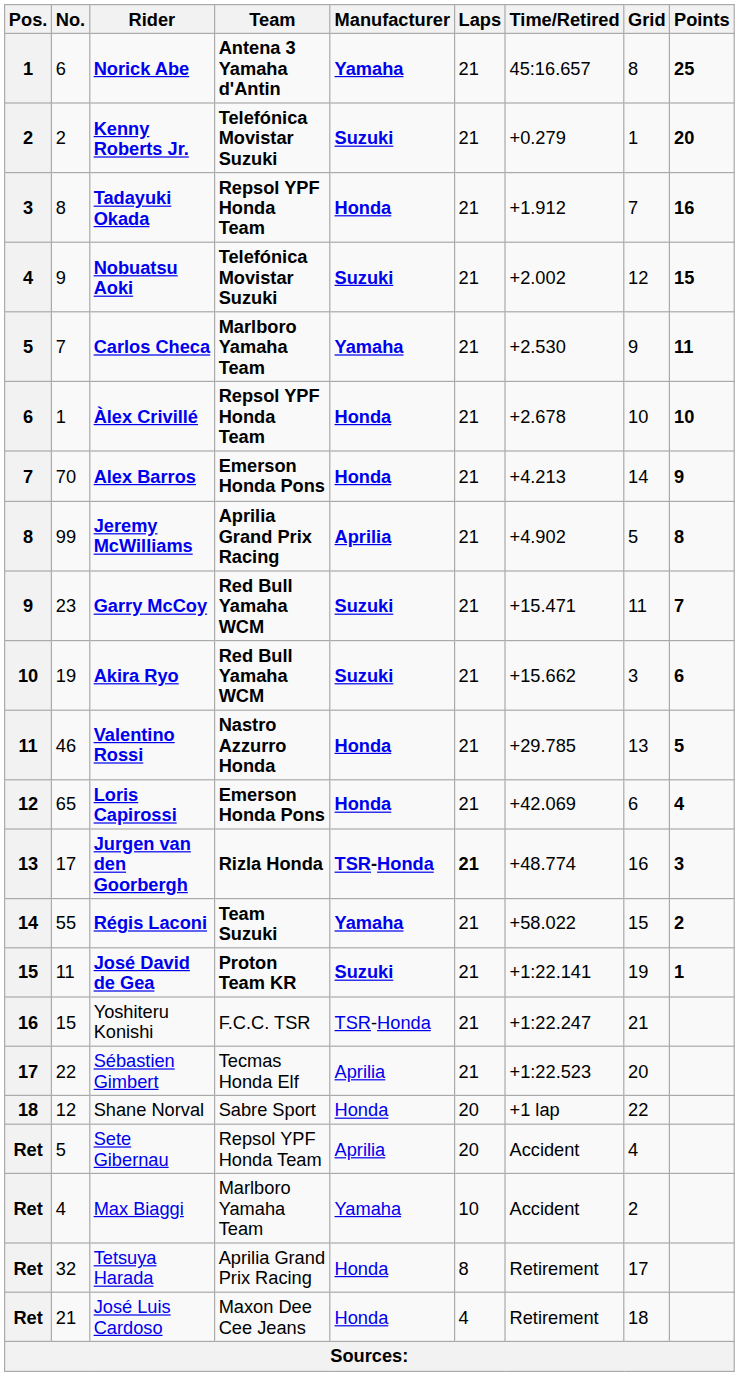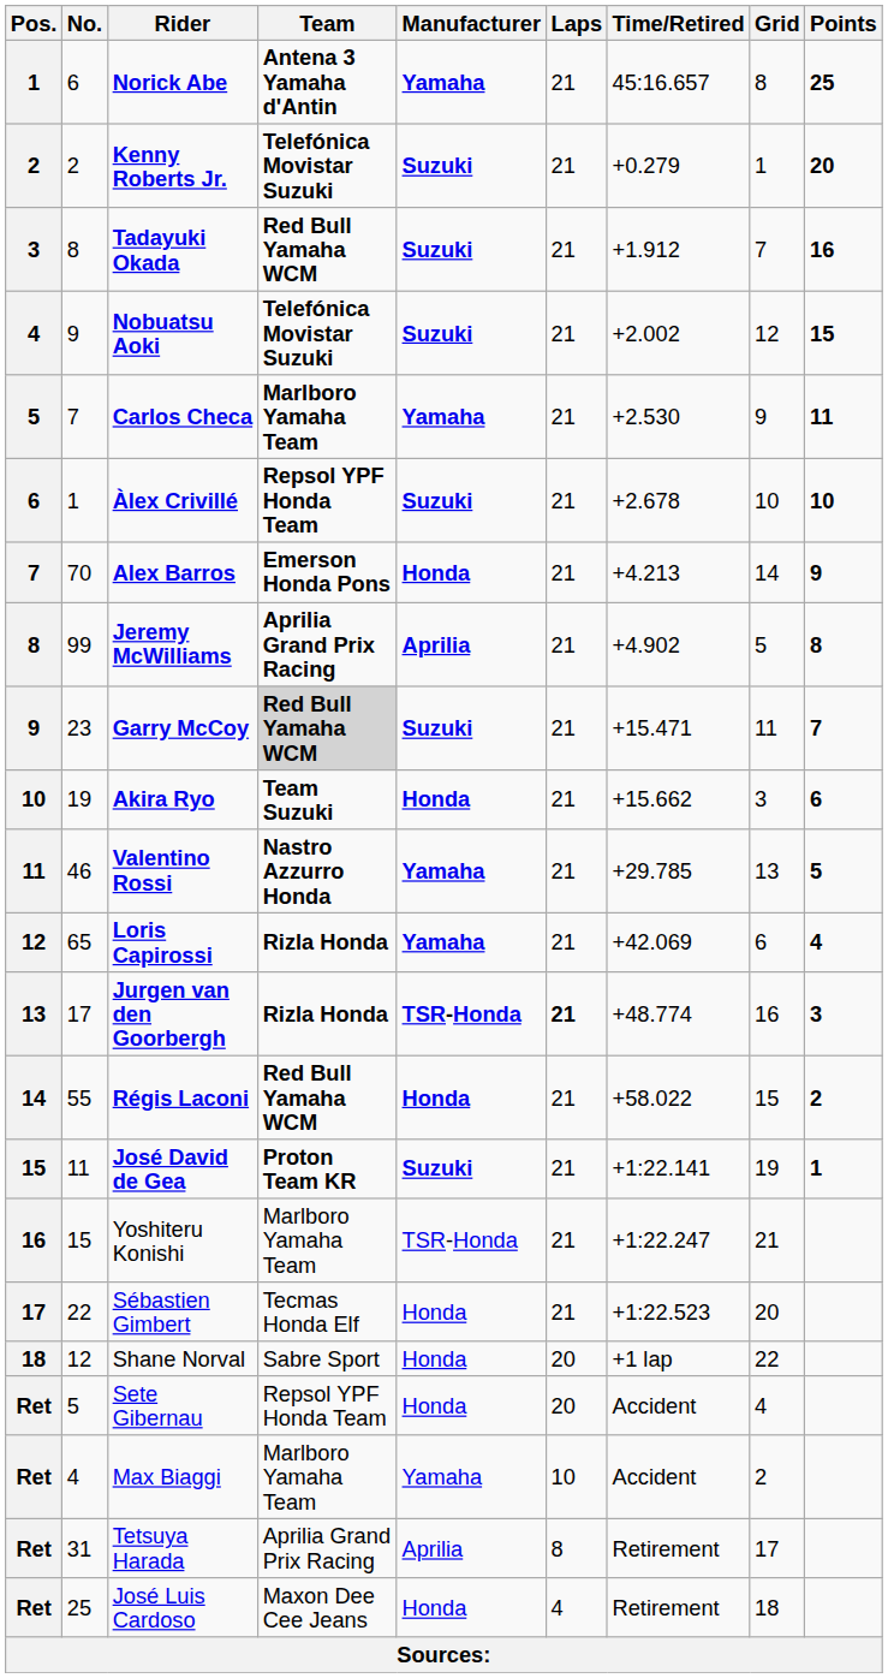Tadayuki Okada | Team: Repsol YPF Honda Team -> Red Bull Yamaha WCM
Tadayuki Okada | Manufacturer: Honda -> Suzuki
Àlex Crivillé | Manufacturer: Honda -> Suzuki
Garry McCoy | Team: no background -> lightgrey background
Akira Ryo | Team: Red Bull Yamaha WCM -> Team Suzuki
Akira Ryo | Manufacturer: Suzuki -> Honda
Valentino Rossi | Manufacturer: Honda -> Yamaha
Loris Capirossi | Team: Emerson Honda Pons -> Rizla Honda
Loris Capirossi | Manufacturer: Honda -> Yamaha
Régis Laconi | Team: Team Suzuki -> Red Bull Yamaha WCM
Régis Laconi | Manufacturer: Yamaha -> Honda
Yoshiteru Konishi | Team: F.C.C. TSR -> Marlboro Yamaha Team
Sébastien Gimbert | Manufacturer: Aprilia -> Honda
Sete Gibernau | Manufacturer: Aprilia -> Honda
Tetsuya Harada | No.: 32 -> 31
Tetsuya Harada | Manufacturer: Honda -> Aprilia
José Luis Cardoso | No.: 21 -> 25
